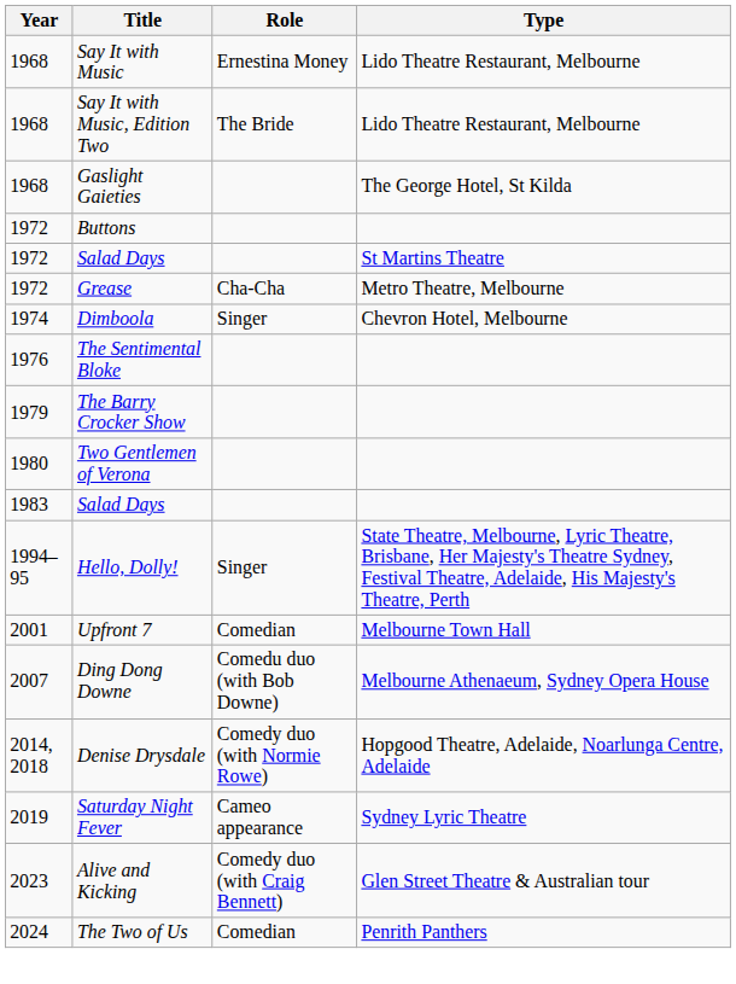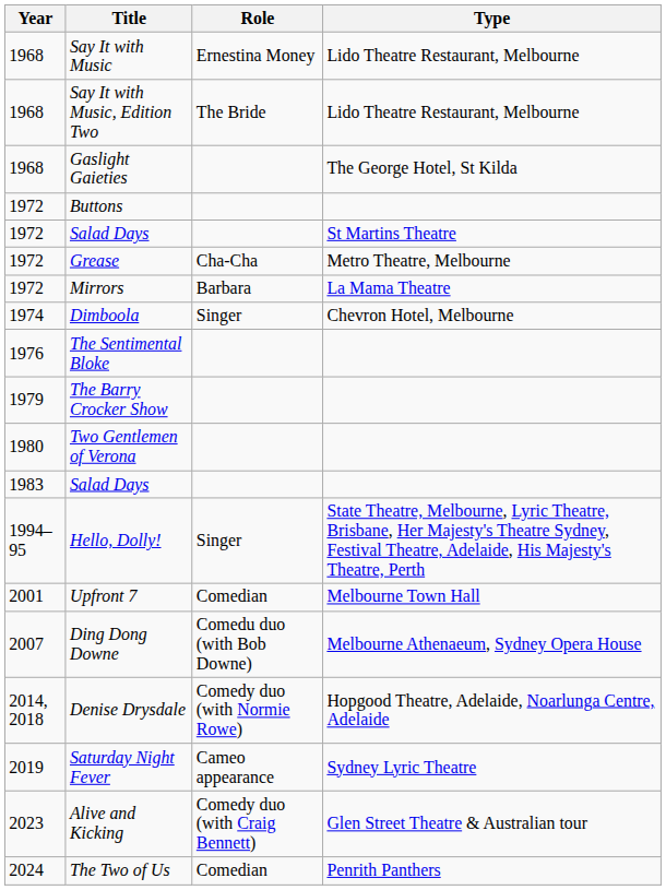+ row: 1972 | Mirrors | Barbara | La Mama Theatre
